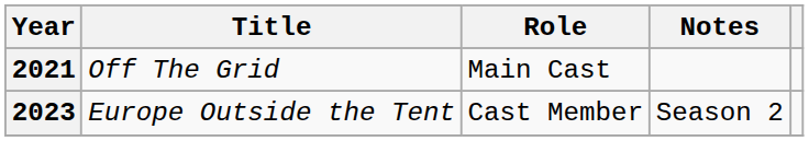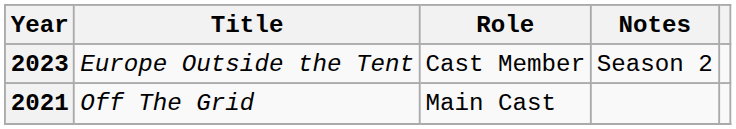rows swapped: 2021 <-> 2023
